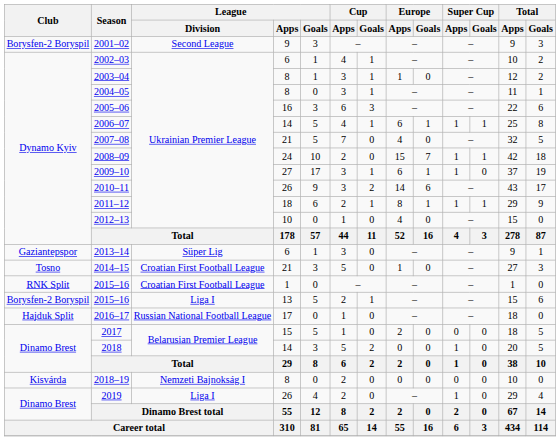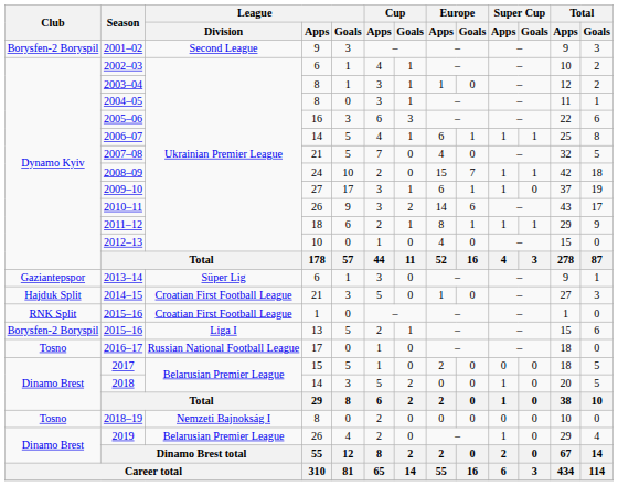2014–15 | Club: Tosno -> Hajduk Split
2016–17 | Club: Hajduk Split -> Tosno
2018–19 | Club: Kisvárda -> Tosno
2019 | League / Division: Liga I -> Belarusian Premier League
